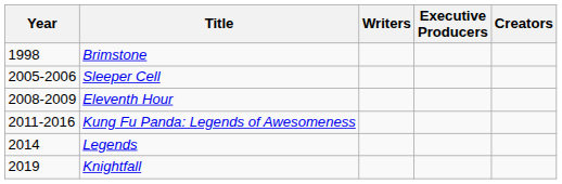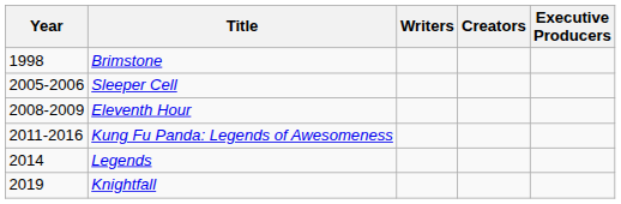columns swapped: Creators <-> Executive Producers
